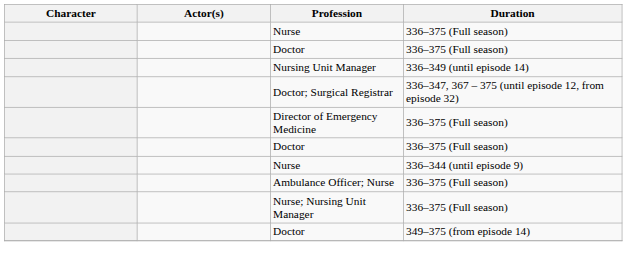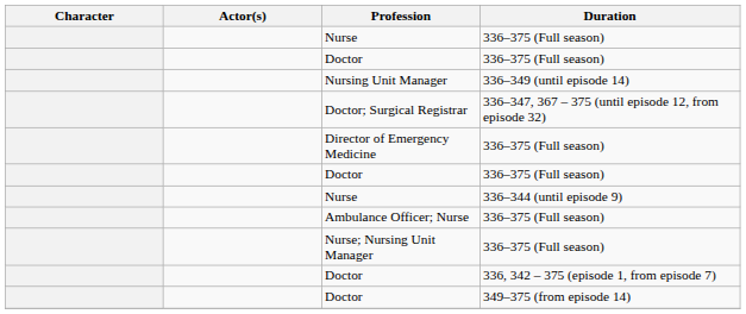+ row: Doctor | 336, 342 – 375 (episode 1, from episode 7)
